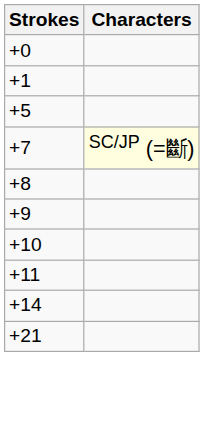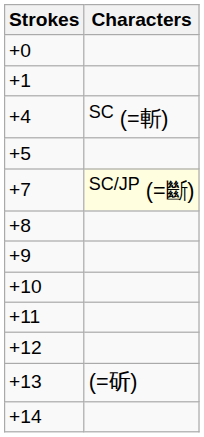+ row: +4 | SC (=斬)
+ row: +12
+ row: +13 | (=斫)
- row: +21
